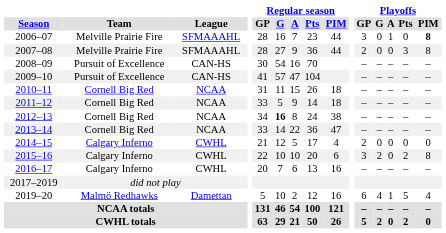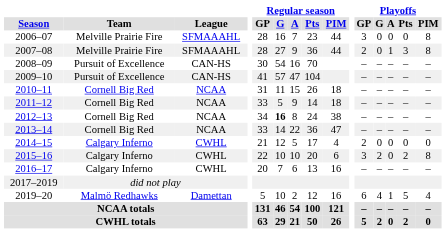2006–07 | Playoffs / A: 1 -> 0
2006–07 | Playoffs / PIM: bold -> normal
2007–08 | Playoffs / A: 0 -> 1
